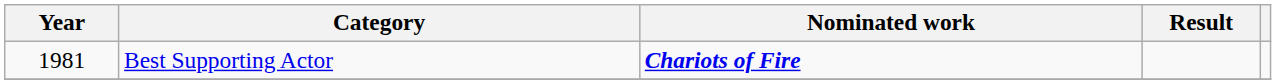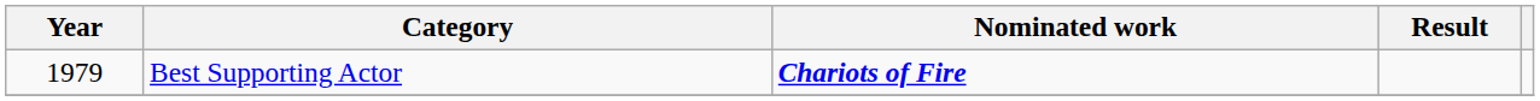Best Supporting Actor | Year: 1981 -> 1979
